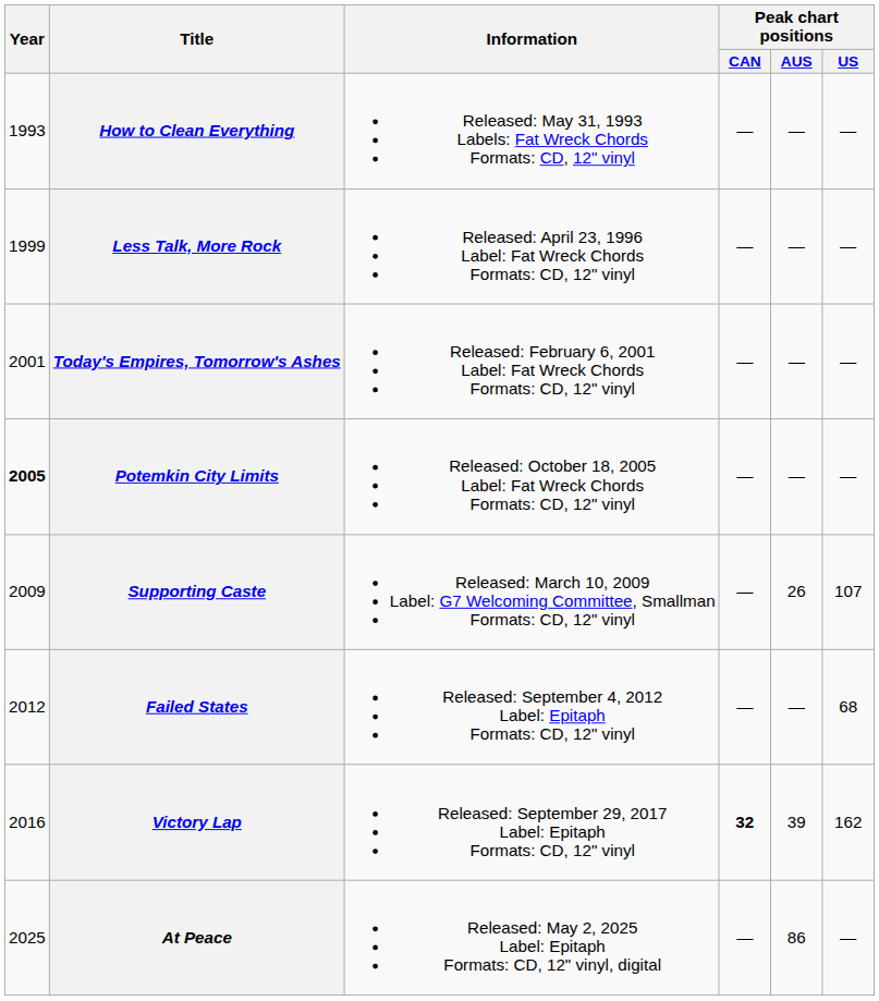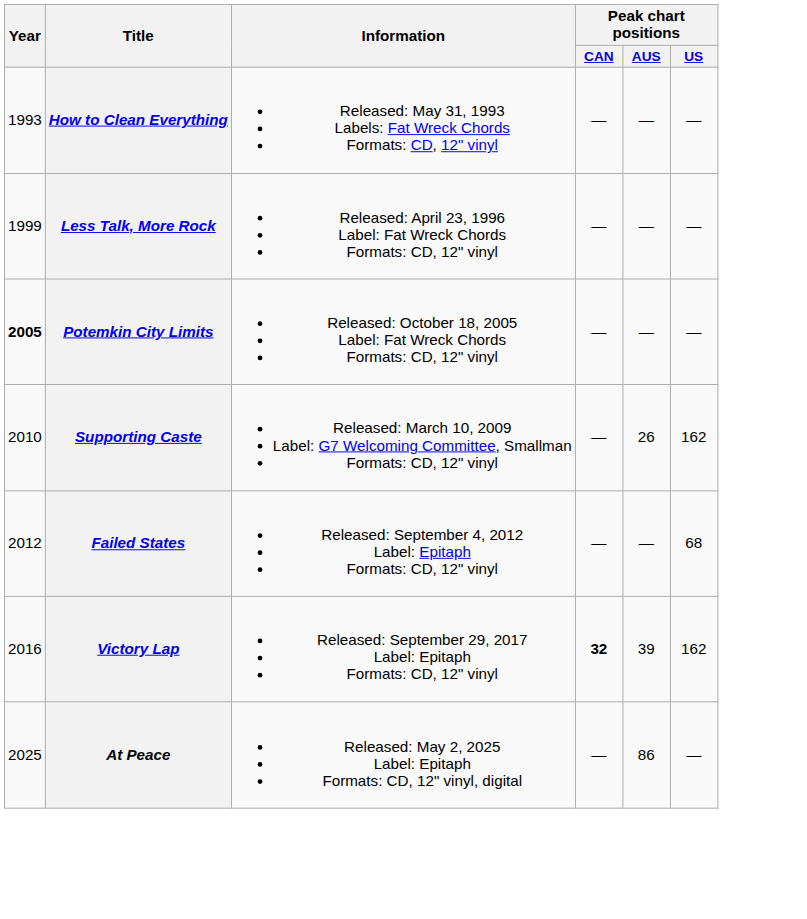- row: 2001 | Today's Empires, Tomorrow's Ashes | Released: February 6, 2001 Label: Fat Wreck Chords Formats: CD, 12" vinyl | — | — | —
Supporting Caste | Year: 2009 -> 2010
Supporting Caste | Peak chart positions / US: 107 -> 162
